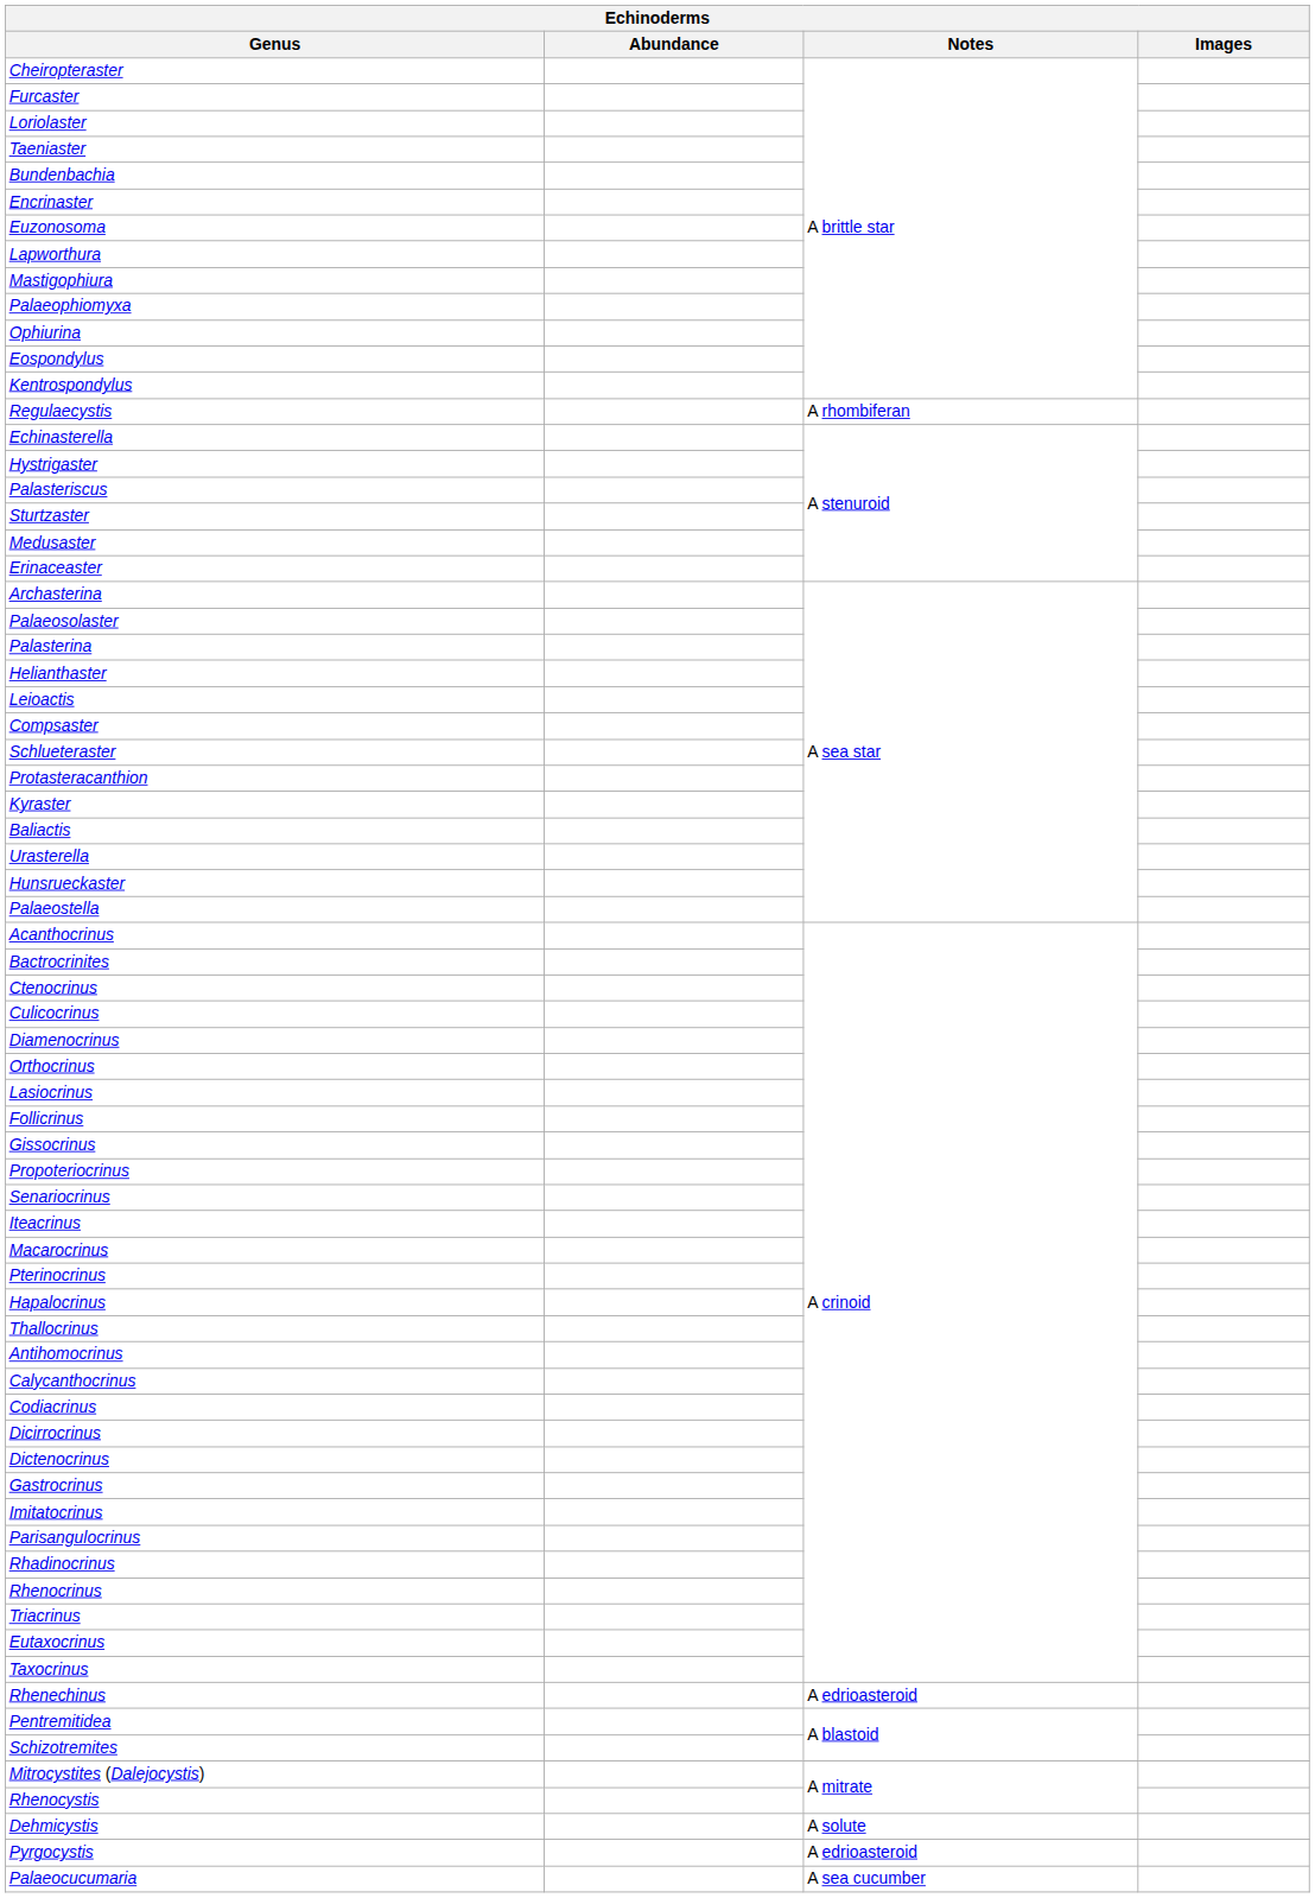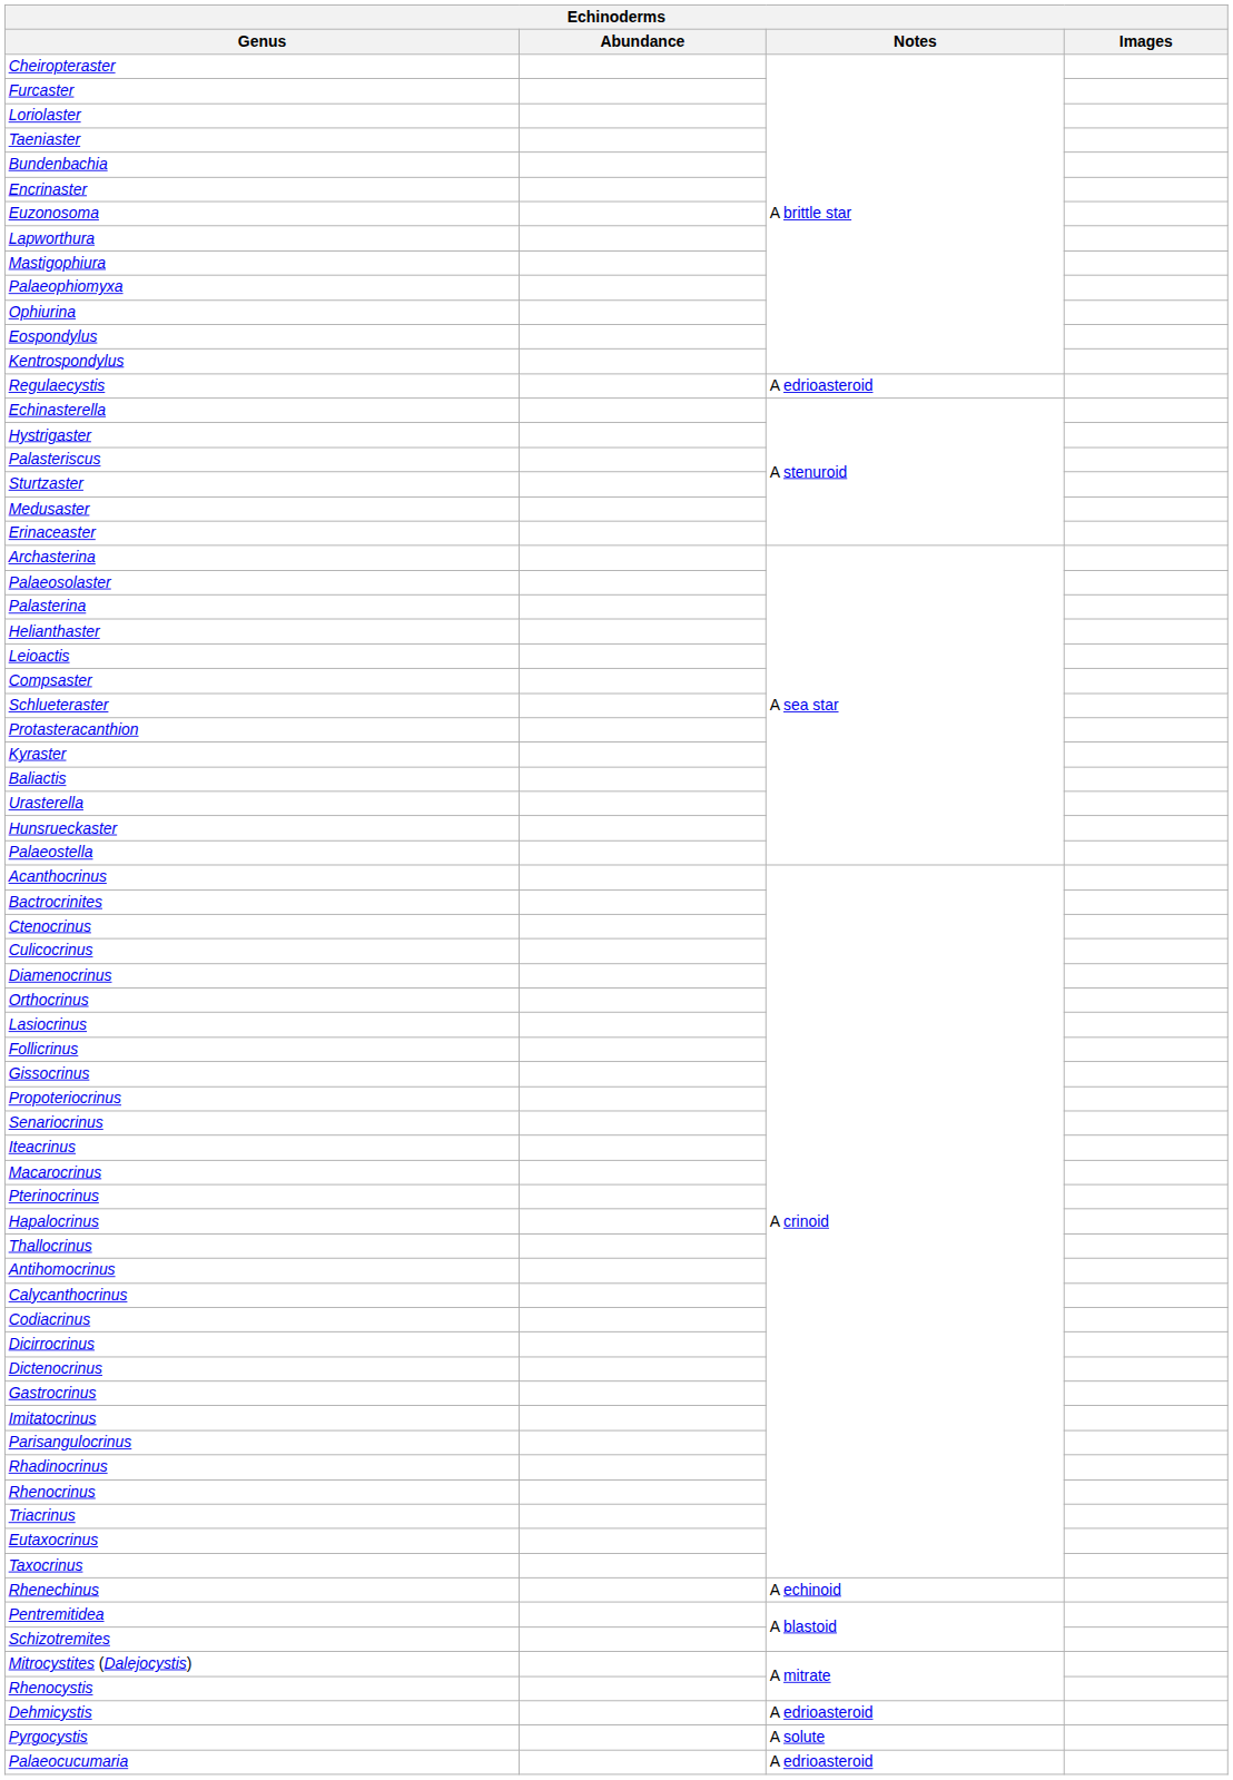Regulaecystis | Notes: A rhombiferan -> A edrioasteroid
Rhenechinus | Notes: A edrioasteroid -> A echinoid
Dehmicystis | Notes: A solute -> A edrioasteroid
Pyrgocystis | Notes: A edrioasteroid -> A solute
Palaeocucumaria | Notes: A sea cucumber -> A edrioasteroid
